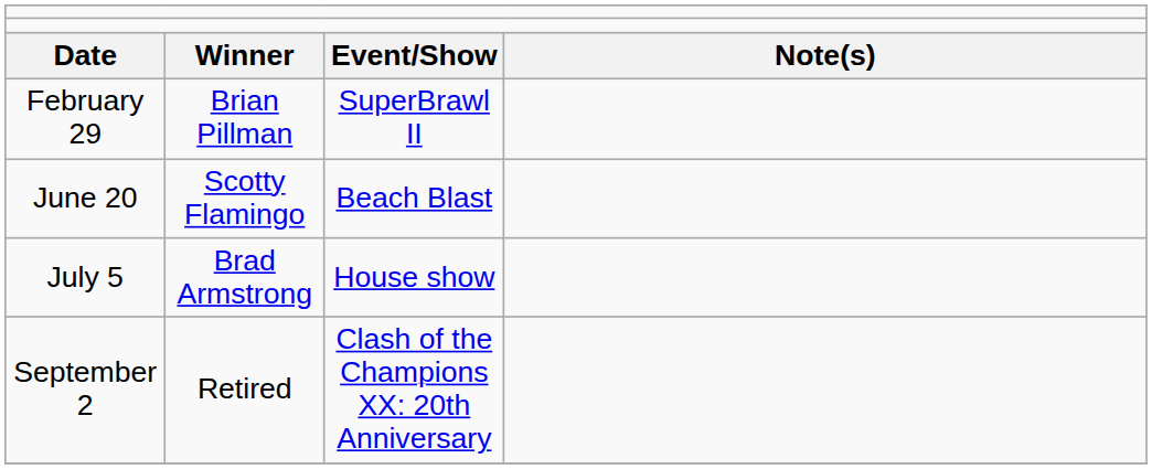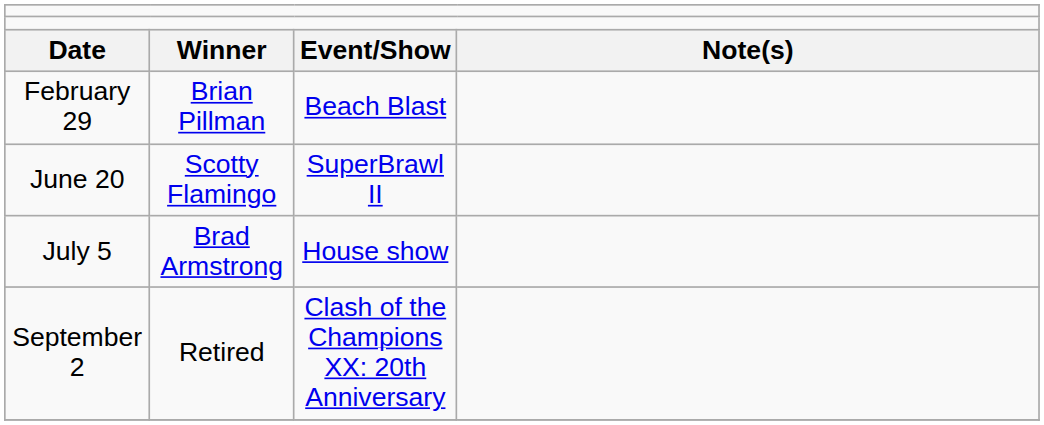February 29 | column 3: SuperBrawl II -> Beach Blast
June 20 | column 3: Beach Blast -> SuperBrawl II
